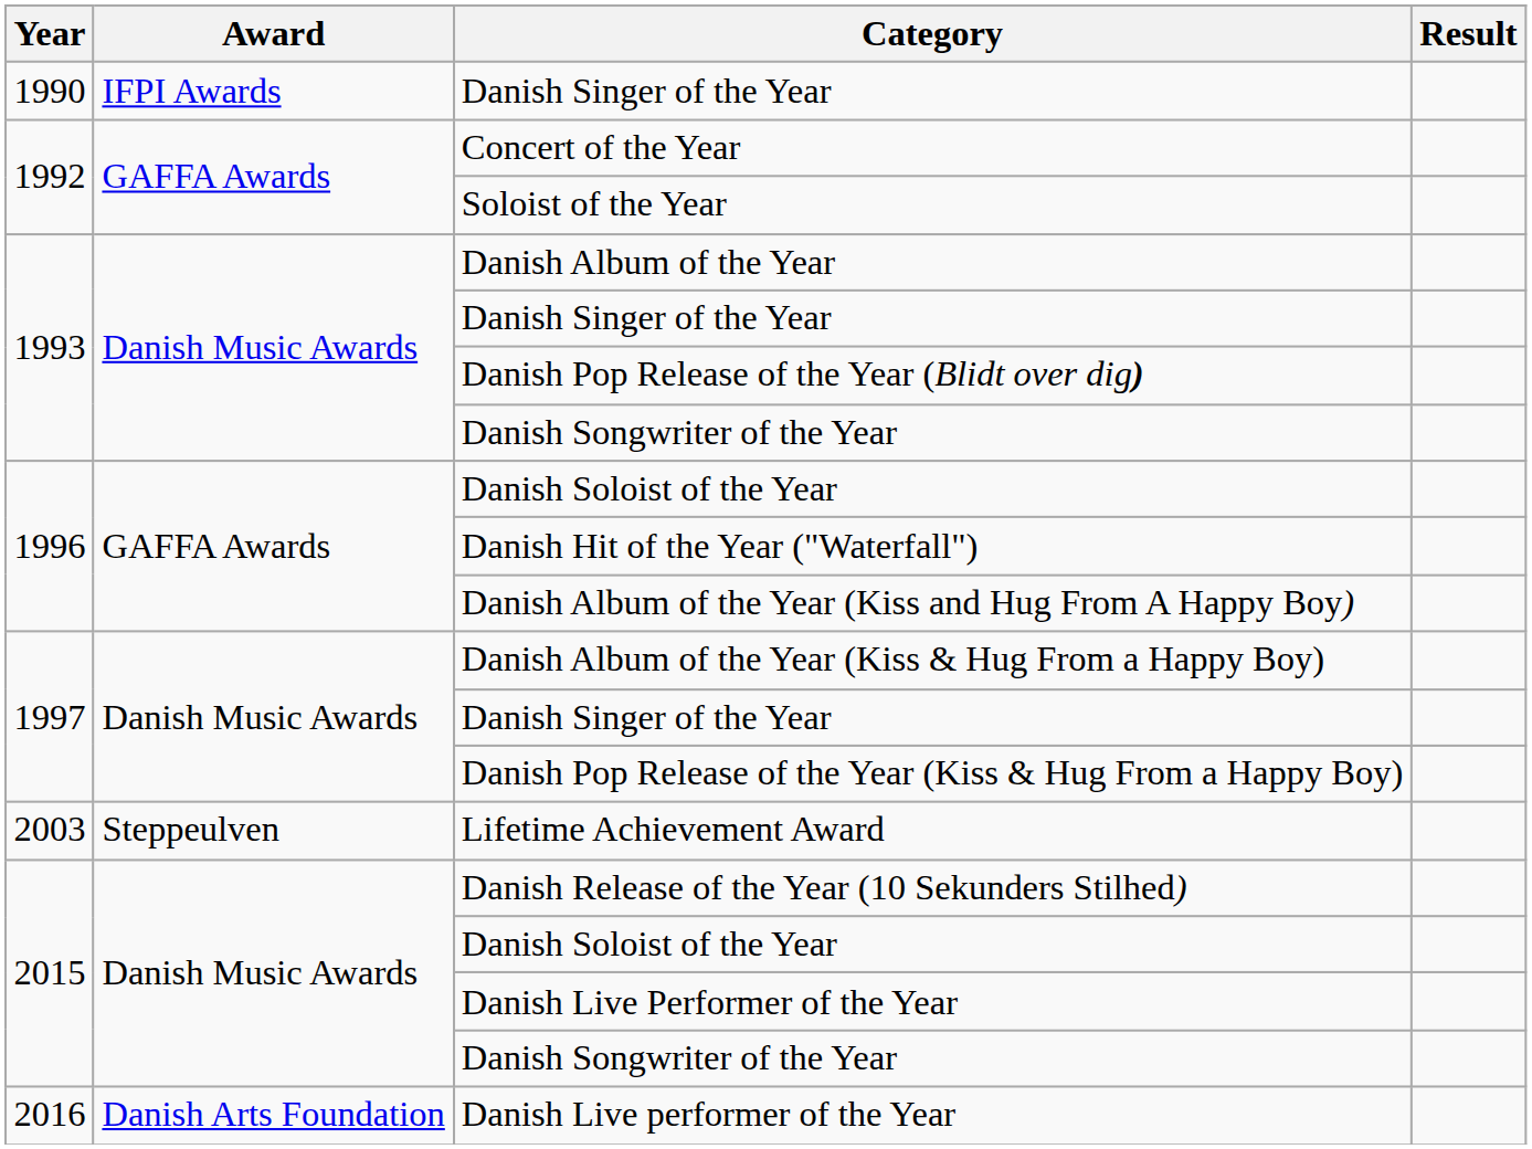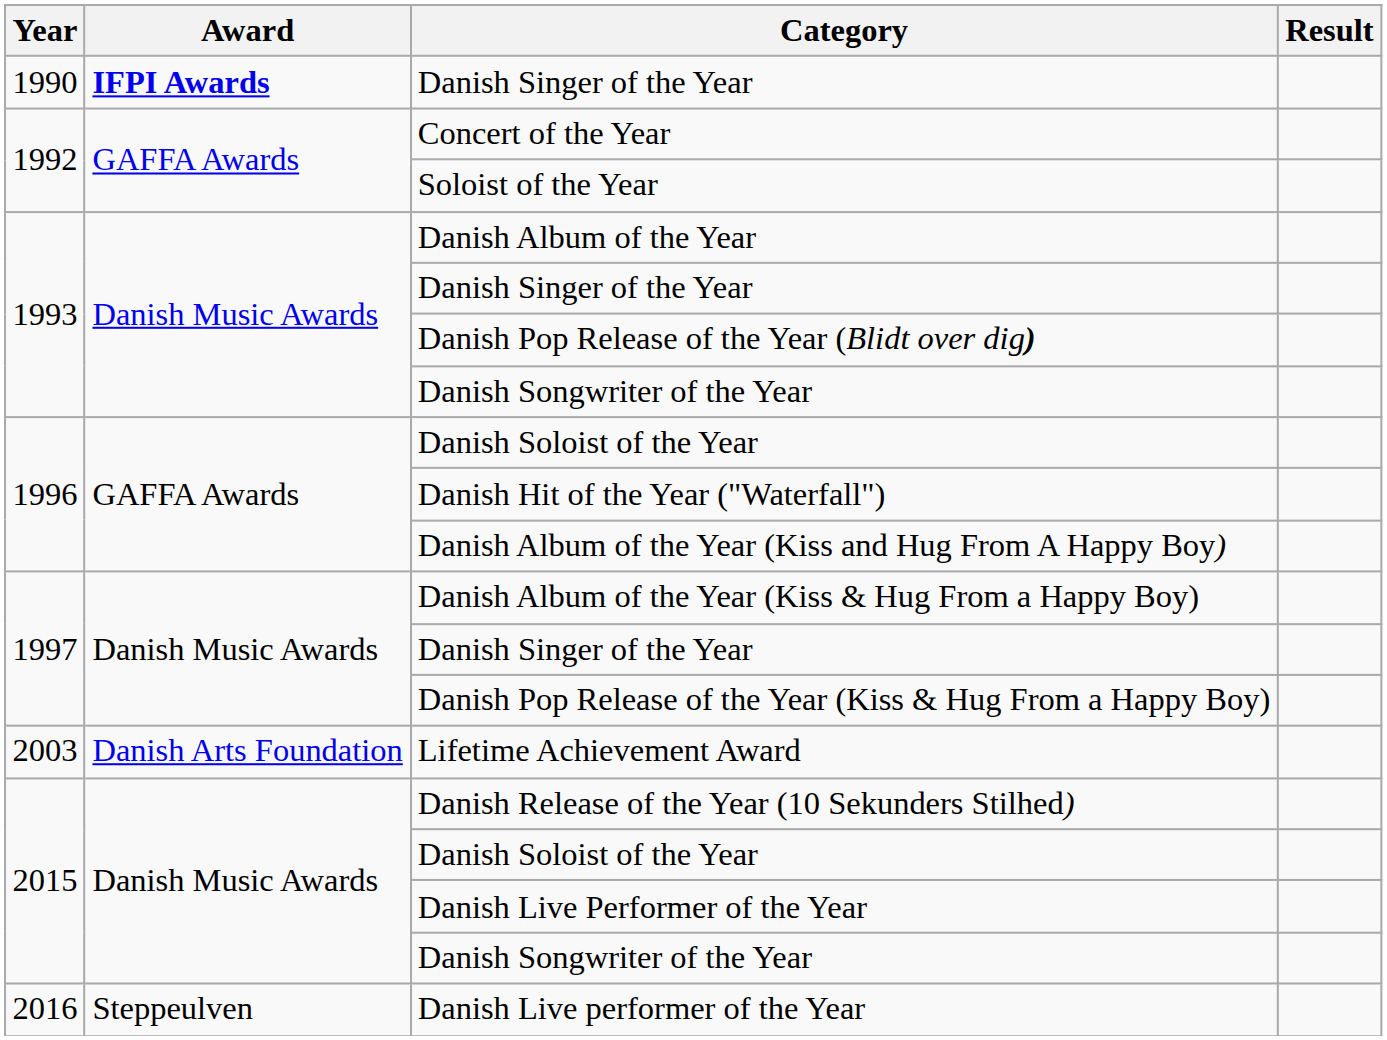1990 / Danish Singer of the Year | Award: normal -> bold
Lifetime Achievement Award | Award: Steppeulven -> Danish Arts Foundation
Danish Live performer of the Year | Award: Danish Arts Foundation -> Steppeulven
